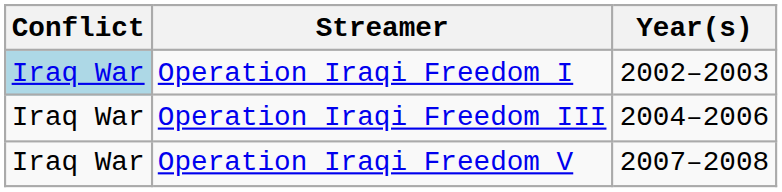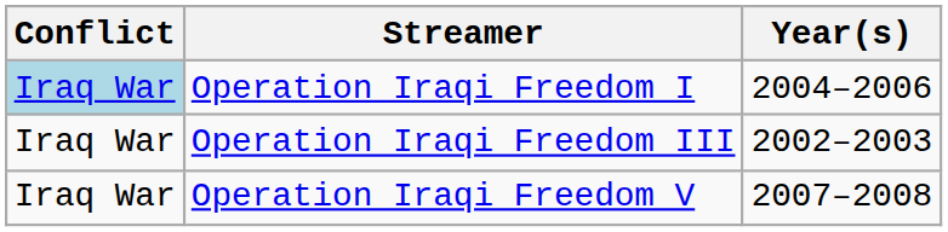Operation Iraqi Freedom I | Year(s): 2002–2003 -> 2004–2006
Operation Iraqi Freedom III | Year(s): 2004–2006 -> 2002–2003
